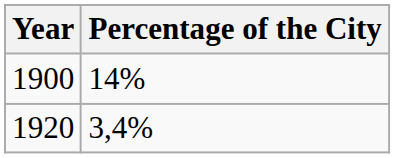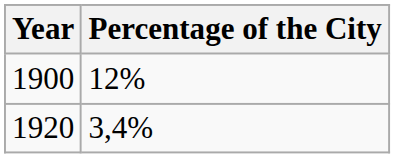1900 | Percentage of the City: 14% -> 12%
